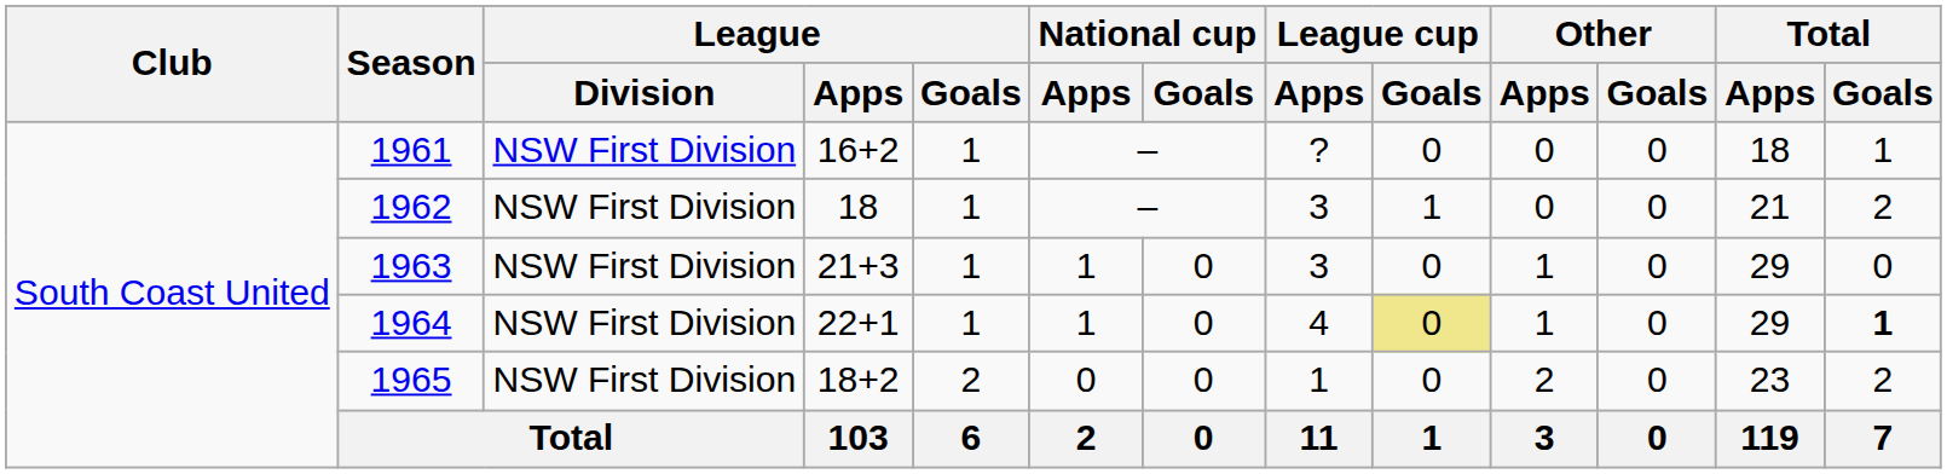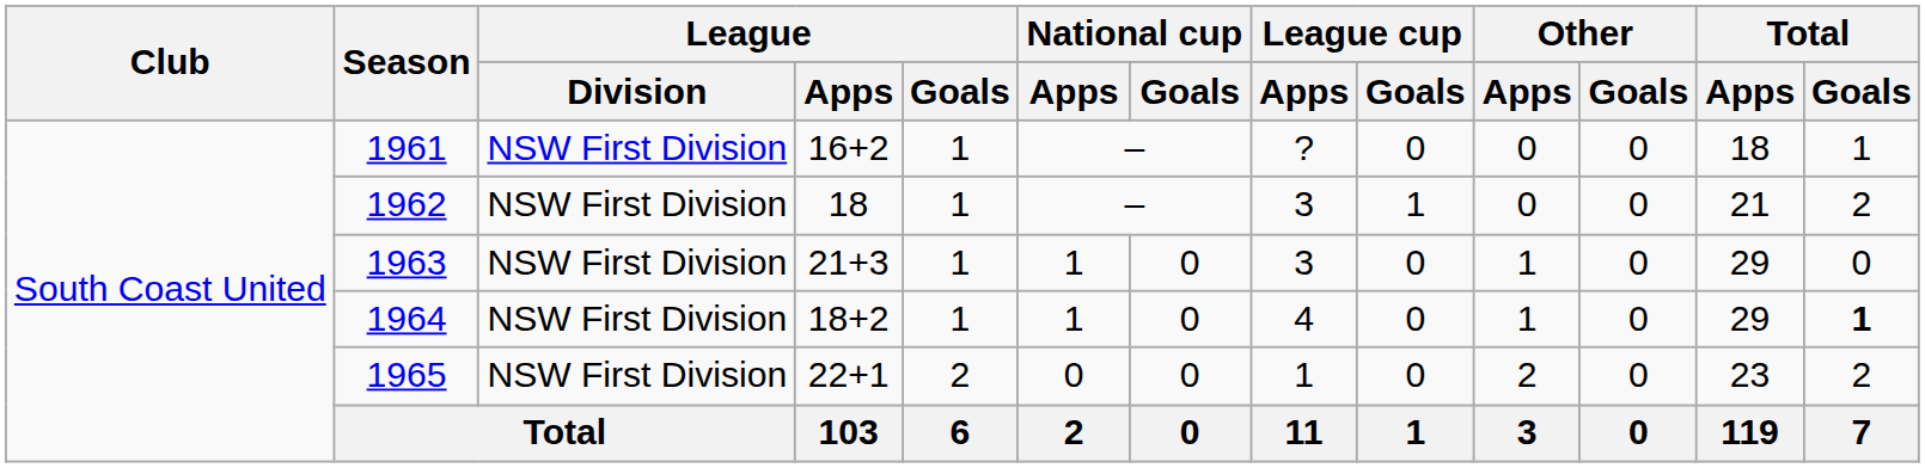1964 | League / Apps: 22+1 -> 18+2
1964 | League cup / Goals: khaki background -> no background
1965 | League / Apps: 18+2 -> 22+1
